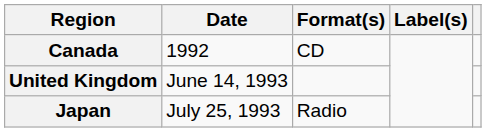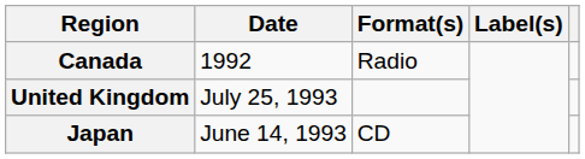Canada | Format(s): CD -> Radio
United Kingdom | Date: June 14, 1993 -> July 25, 1993
Japan | Date: July 25, 1993 -> June 14, 1993
Japan | Format(s): Radio -> CD
